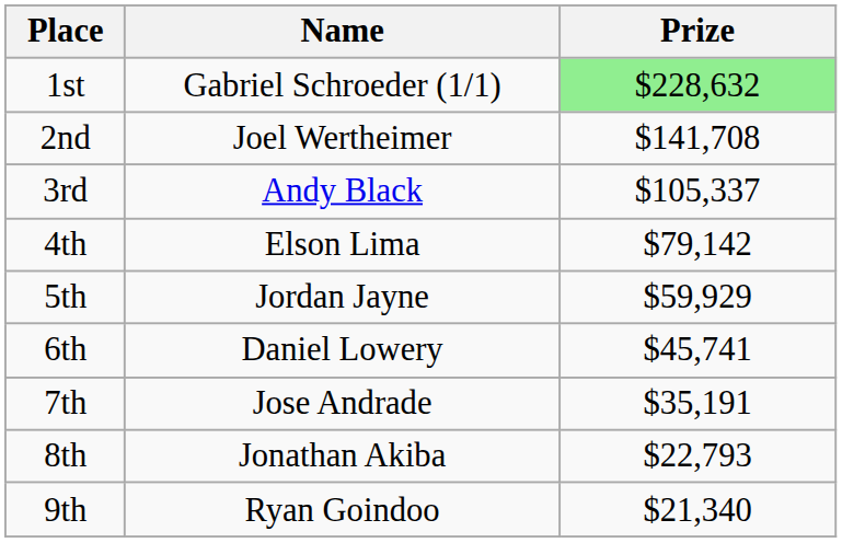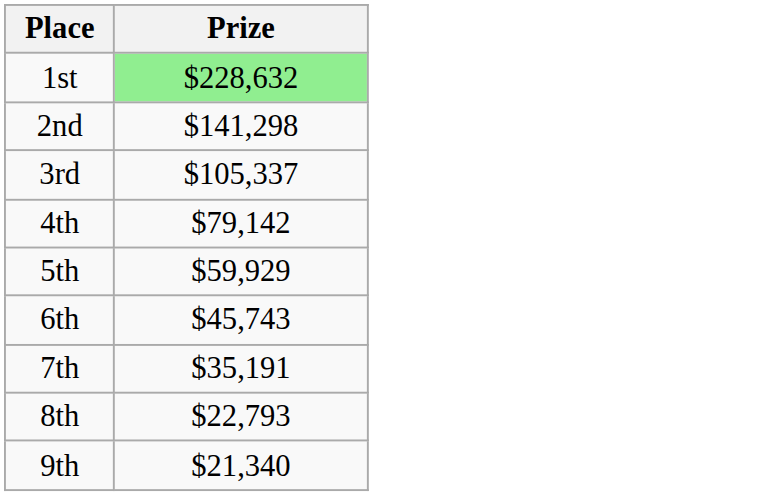- column: Name | Gabriel Schroeder (1/1) | Joel Wertheimer | Andy Black | Elson Lima | Jordan Jayne | Daniel Lowery | Jose Andrade | Jonathan Akiba | Ryan Goindoo
2nd | Prize: $141,708 -> $141,298
6th | Prize: $45,741 -> $45,743
